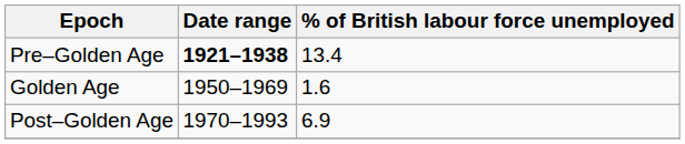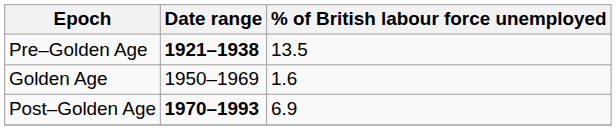Pre–Golden Age | % of British labour force unemployed: 13.4 -> 13.5
Post–Golden Age | Date range: normal -> bold
